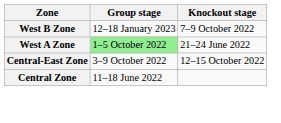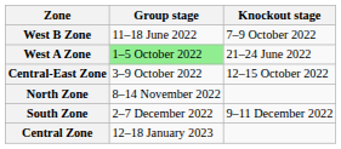West B Zone | Group stage: 12–18 January 2023 -> 11–18 June 2022
+ row: North Zone | 8–14 November 2022
+ row: South Zone | 2–7 December 2022 | 9–11 December 2022
Central Zone | Group stage: 11–18 June 2022 -> 12–18 January 2023
